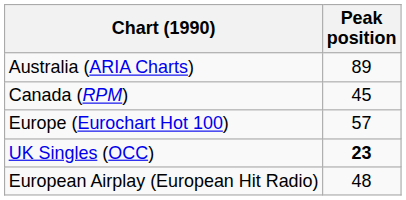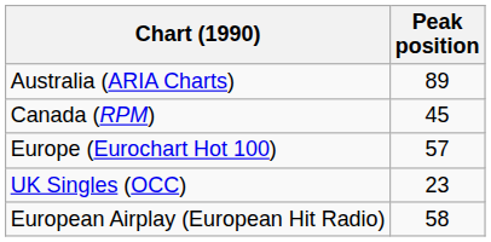UK Singles (OCC) | Peak position: bold -> normal
European Airplay (European Hit Radio) | Peak position: 48 -> 58
